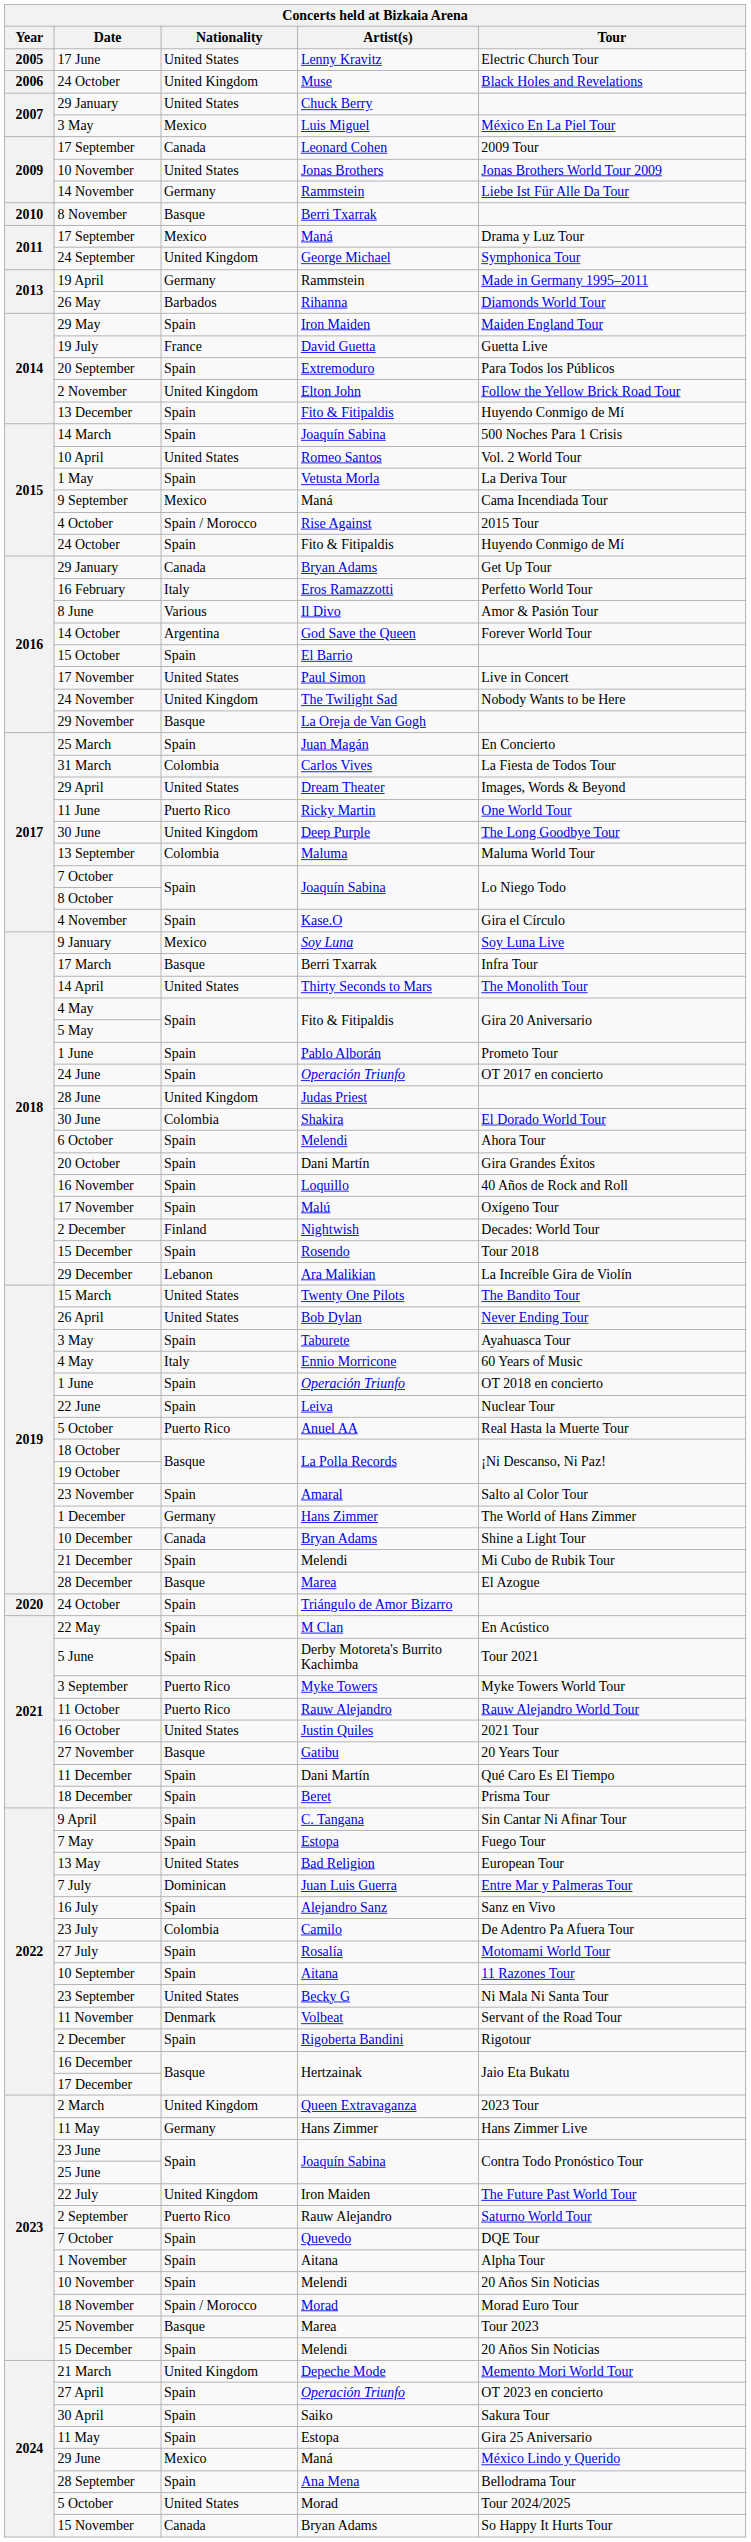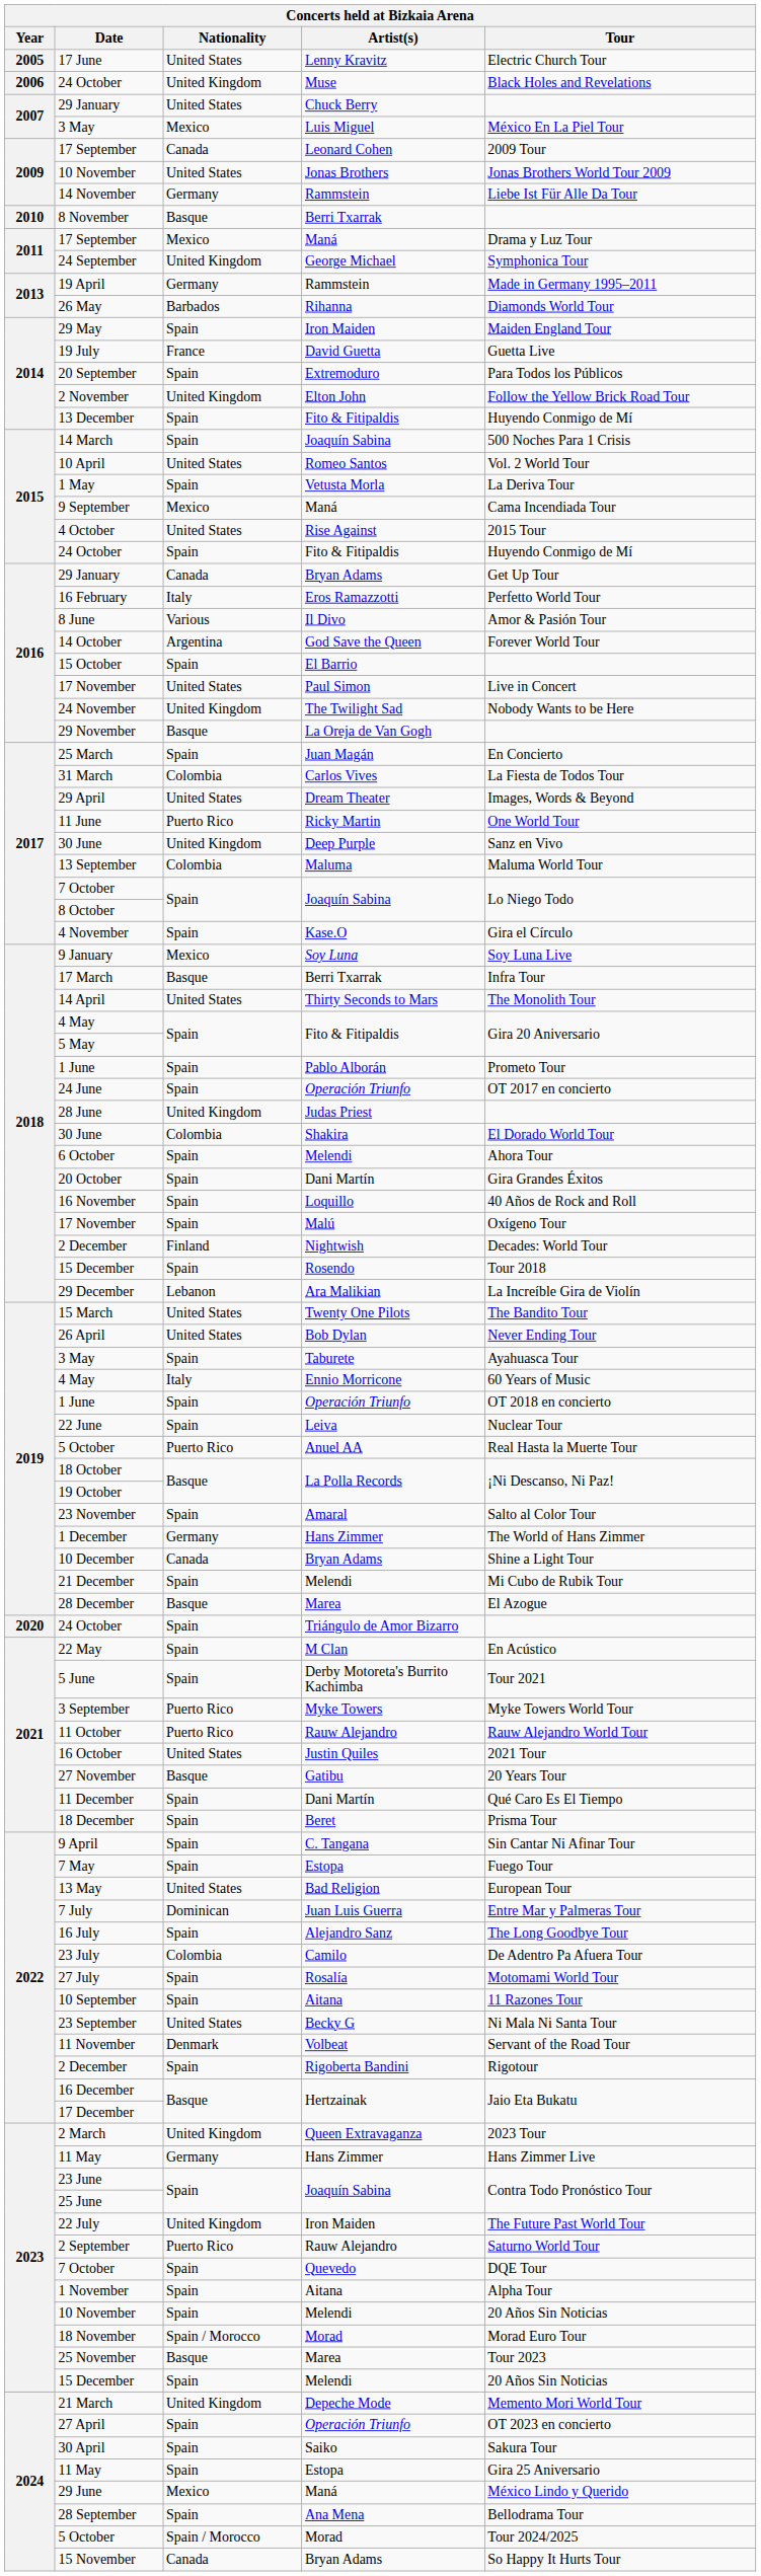4 October | Nationality: Spain / Morocco -> United States
30 June / Deep Purple | Tour: The Long Goodbye Tour -> Sanz en Vivo
16 July | Tour: Sanz en Vivo -> The Long Goodbye Tour
5 October / Morad | Nationality: United States -> Spain / Morocco
